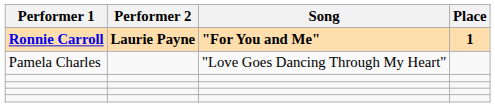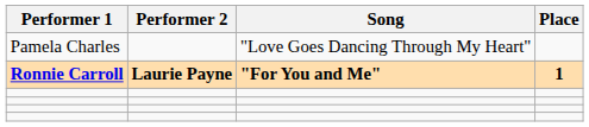rows swapped: Ronnie Carroll <-> Pamela Charles
